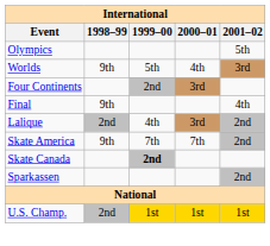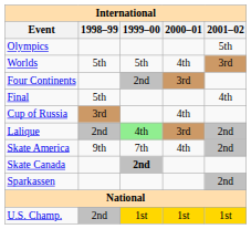Worlds | 1998–99: 9th -> 5th
Final | 1998–99: 9th -> 5th
+ row: Cup of Russia | 3rd | 4th
Lalique | 1999–00: no background -> lightgreen background
Skate America | 2000–01: 7th -> 4th
